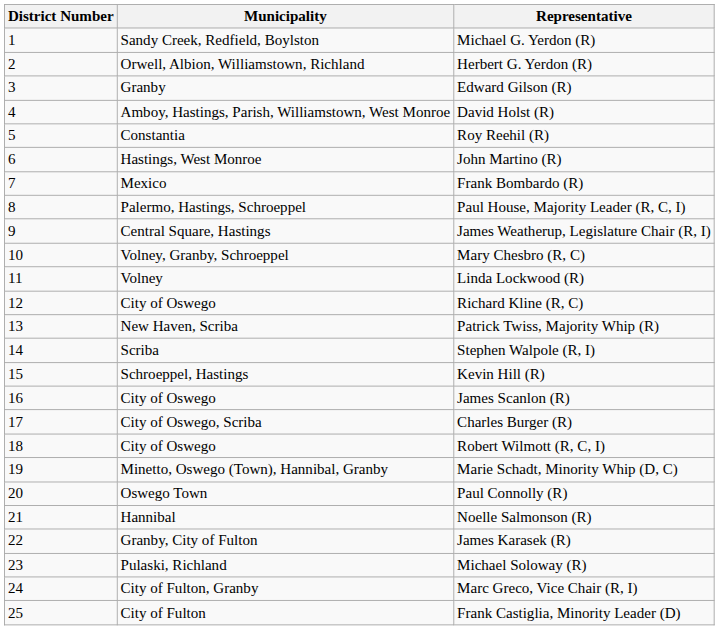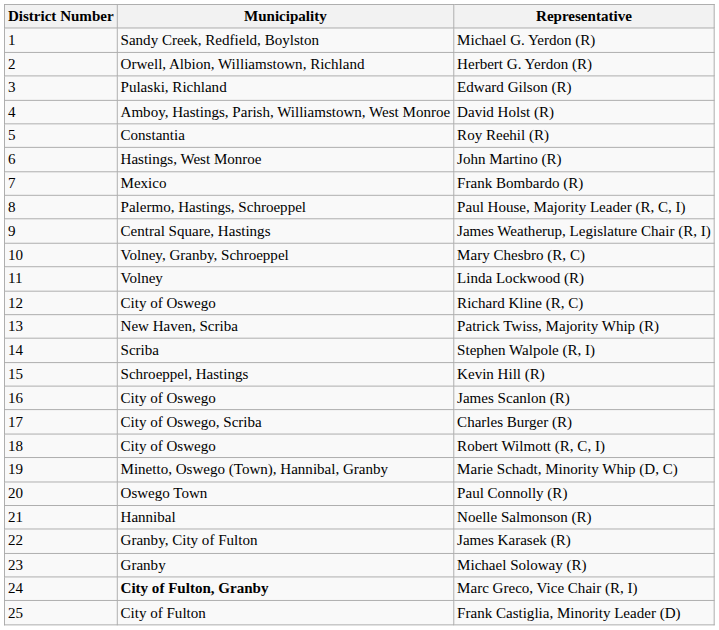Edward Gilson (R) | Municipality: Granby -> Pulaski, Richland
Michael Soloway (R) | Municipality: Pulaski, Richland -> Granby
Marc Greco, Vice Chair (R, I) | Municipality: normal -> bold
